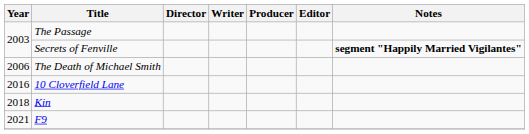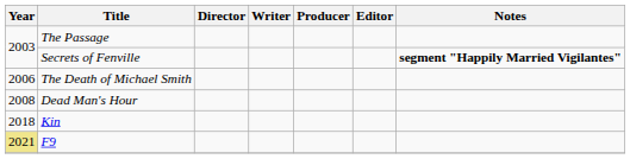+ row: 2008 | Dead Man's Hour
- row: 2016 | 10 Cloverfield Lane
F9 | Year: no background -> khaki background
